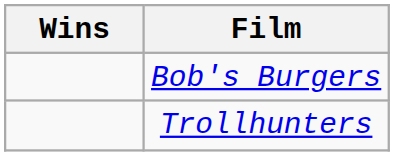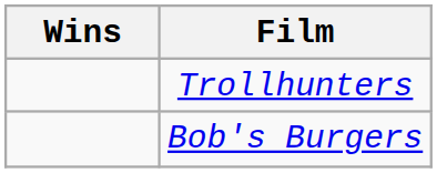rows swapped: Trollhunters <-> Bob's Burgers
